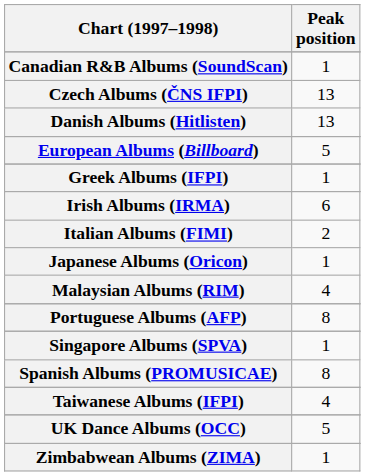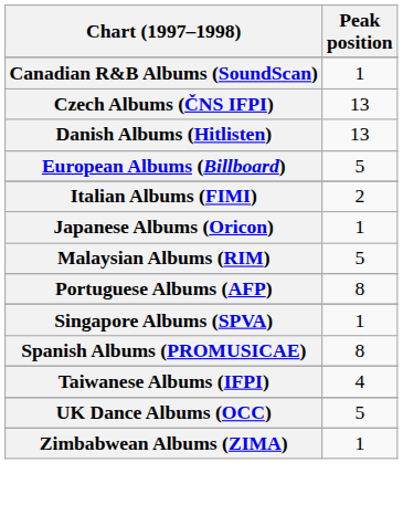- row: Greek Albums (IFPI) | 1
- row: Irish Albums (IRMA) | 6
Malaysian Albums (RIM) | Peak position: 4 -> 5
